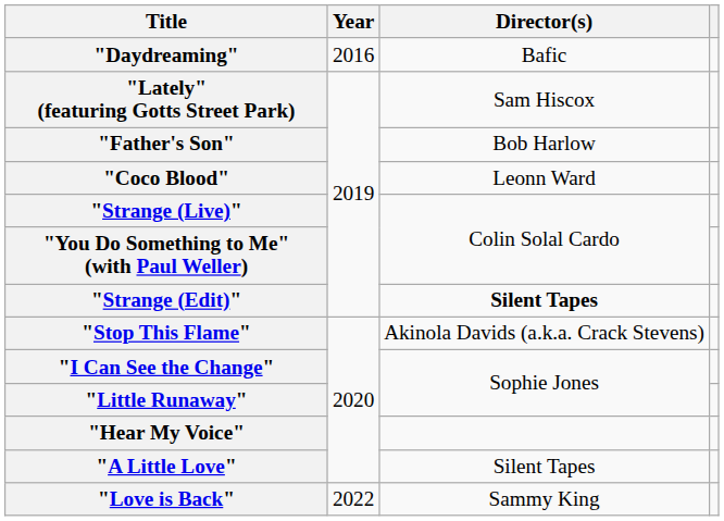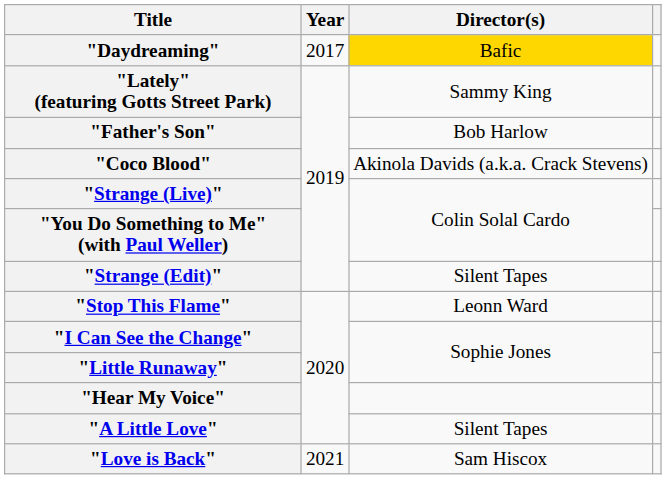"Daydreaming" | Year: 2016 -> 2017
"Daydreaming" | Director(s): no background -> gold background
"Lately" (featuring Gotts Street Park) | Director(s): Sam Hiscox -> Sammy King
"Coco Blood" | Director(s): Leonn Ward -> Akinola Davids (a.k.a. Crack Stevens)
"Strange (Edit)" | Director(s): bold -> normal
"Stop This Flame" | Director(s): Akinola Davids (a.k.a. Crack Stevens) -> Leonn Ward
"Love is Back" | Year: 2022 -> 2021
"Love is Back" | Director(s): Sammy King -> Sam Hiscox
